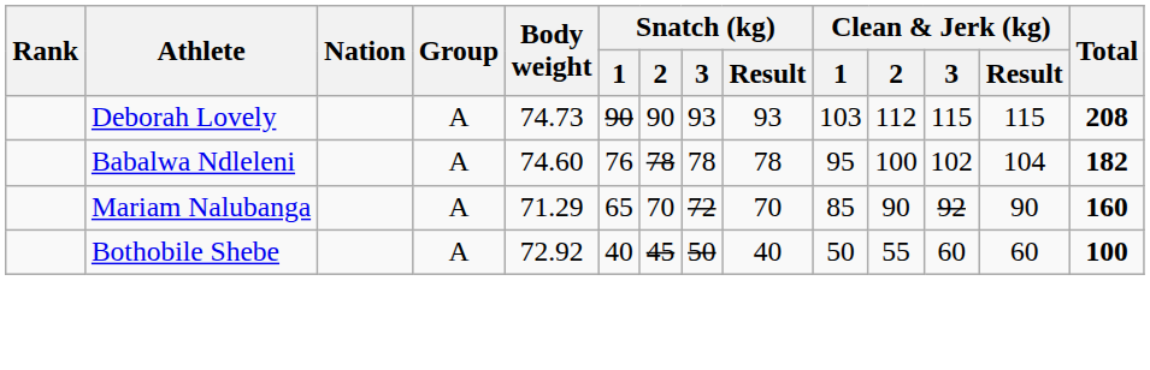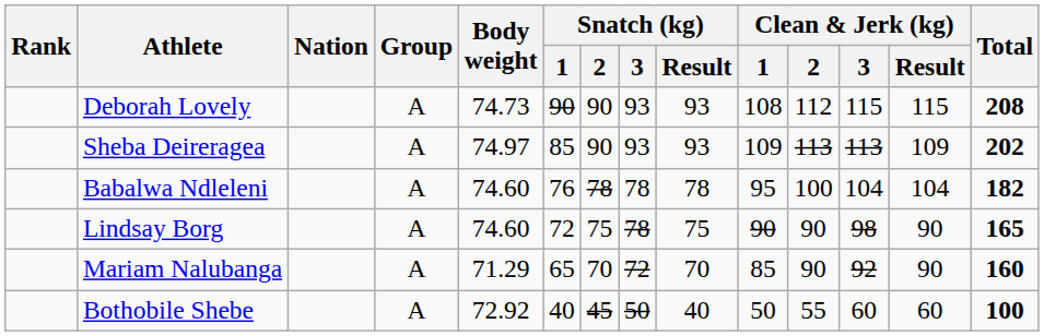Deborah Lovely | Clean & Jerk (kg) / 1: 103 -> 108
+ row: Sheba Deireragea | A | 74.97 | 85 | 90 | 93 | 93 | 109 | 113 | 113 | 109 | 202
Babalwa Ndleleni | Clean & Jerk (kg) / 3: 102 -> 104
+ row: Lindsay Borg | A | 74.60 | 72 | 75 | 78 | 75 | 90 | 90 | 98 | 90 | 165
